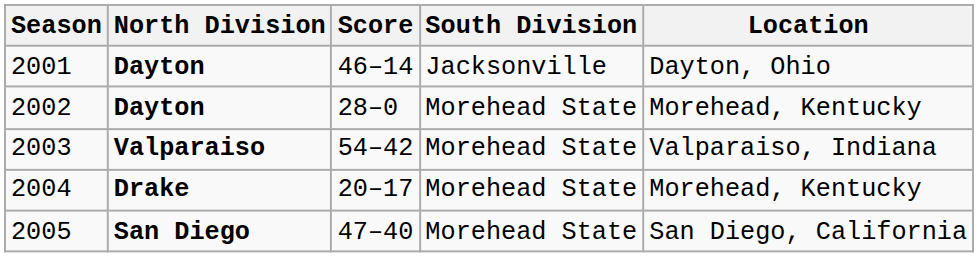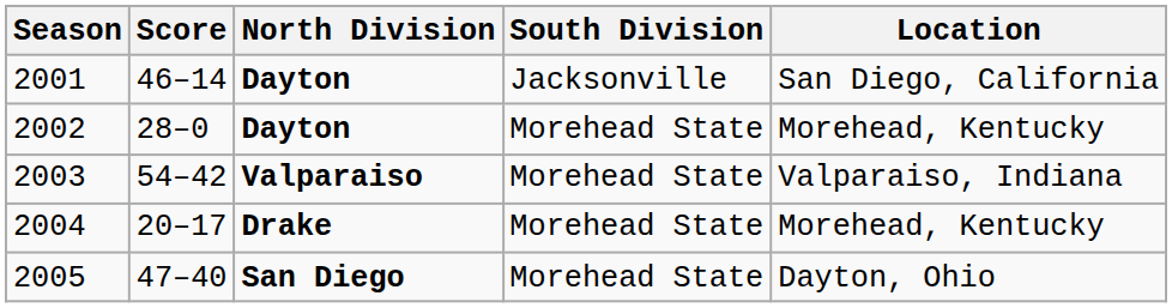columns swapped: North Division <-> Score
2001 | Location: Dayton, Ohio -> San Diego, California
2005 | Location: San Diego, California -> Dayton, Ohio
